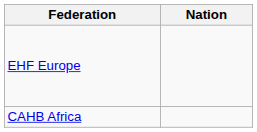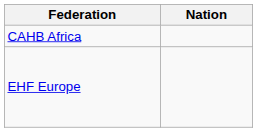rows swapped: CAHB Africa <-> EHF Europe
